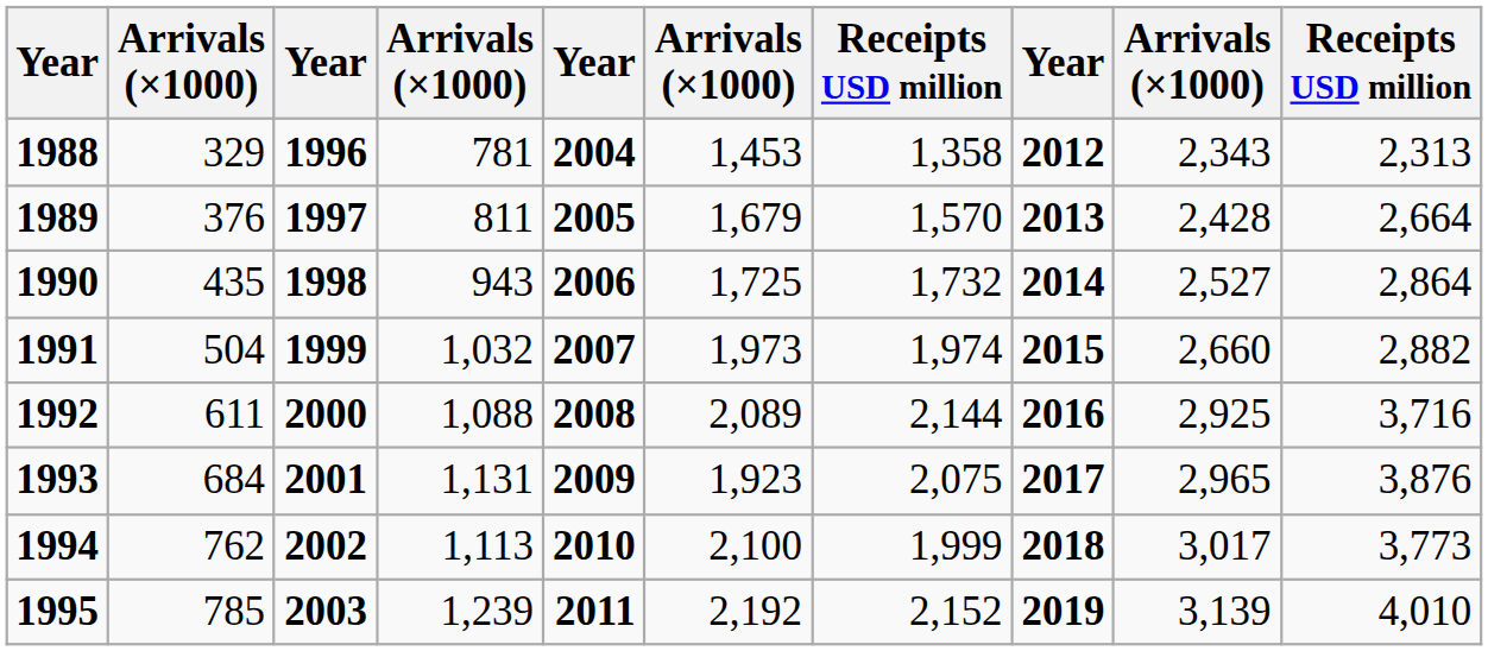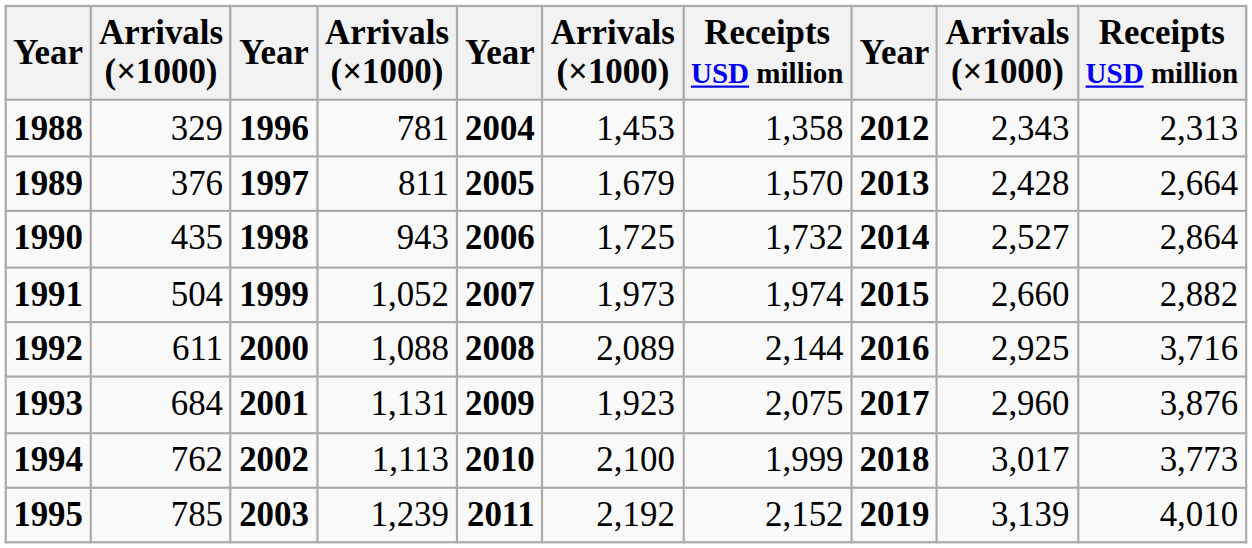1991 | column 4: 1,032 -> 1,052
1993 | column 9: 2,965 -> 2,960
